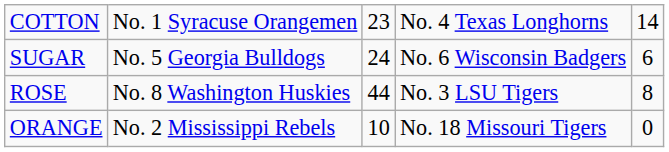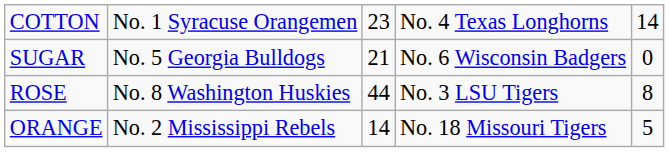SUGAR | column 3: 24 -> 21
SUGAR | column 5: 6 -> 0
ORANGE | column 3: 10 -> 14
ORANGE | column 5: 0 -> 5
